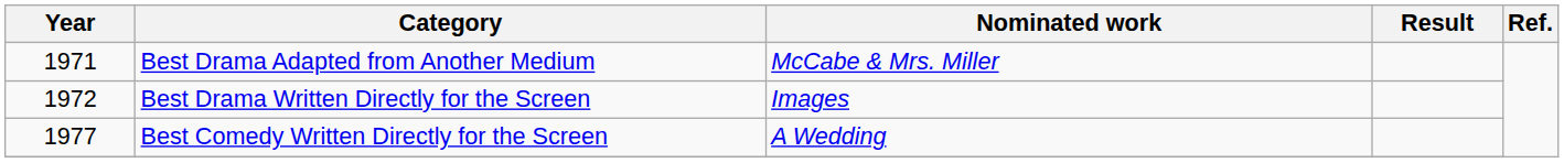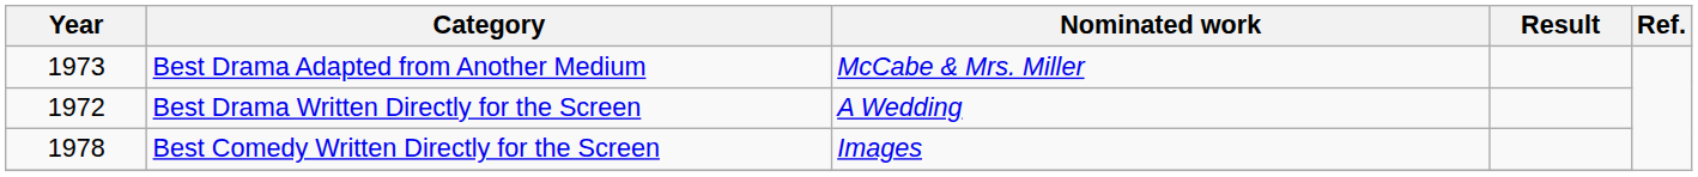Best Drama Adapted from Another Medium | Year: 1971 -> 1973
Best Drama Written Directly for the Screen | Nominated work: Images -> A Wedding
Best Comedy Written Directly for the Screen | Year: 1977 -> 1978
Best Comedy Written Directly for the Screen | Nominated work: A Wedding -> Images
